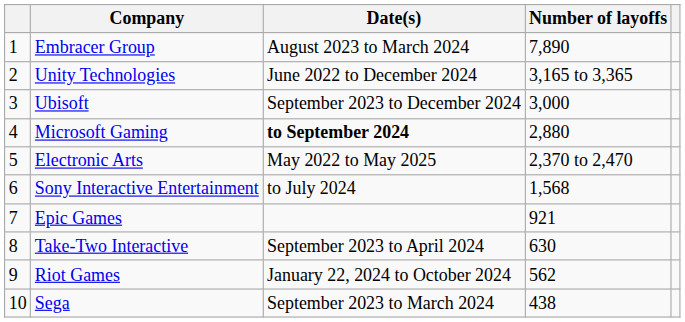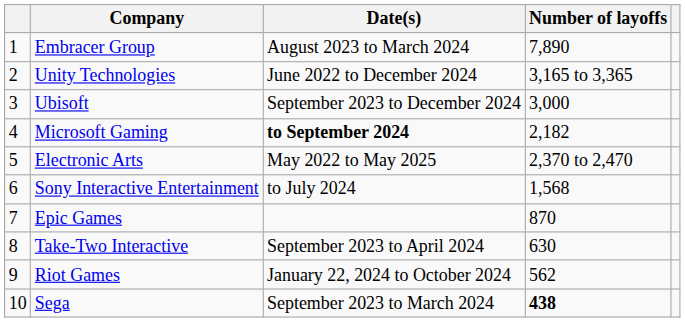Microsoft Gaming | Number of layoffs: 2,880 -> 2,182
Epic Games | Number of layoffs: 921 -> 870
Sega | Number of layoffs: normal -> bold
